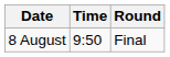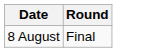- column: Time | 9:50
